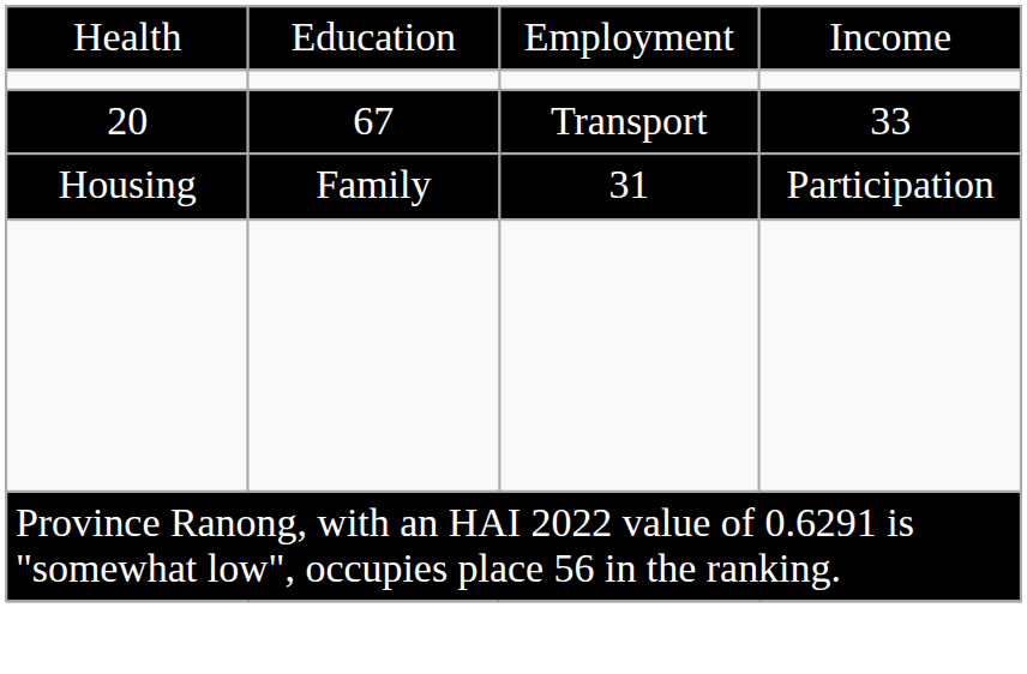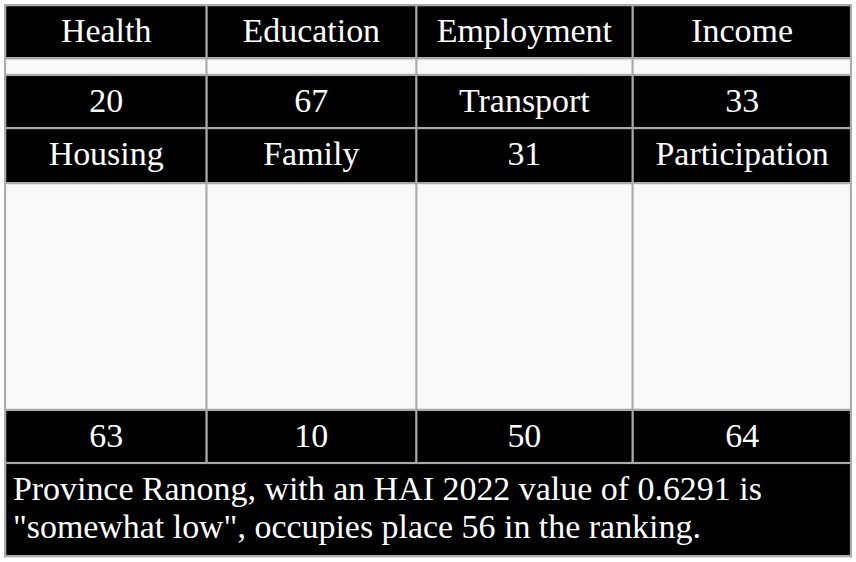+ row: 63 | 10 | 50 | 64
